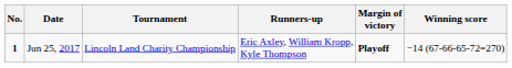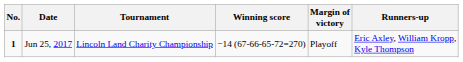columns swapped: Winning score <-> Runners-up
Jun 25, 2017 | Margin of victory: bold -> normal
